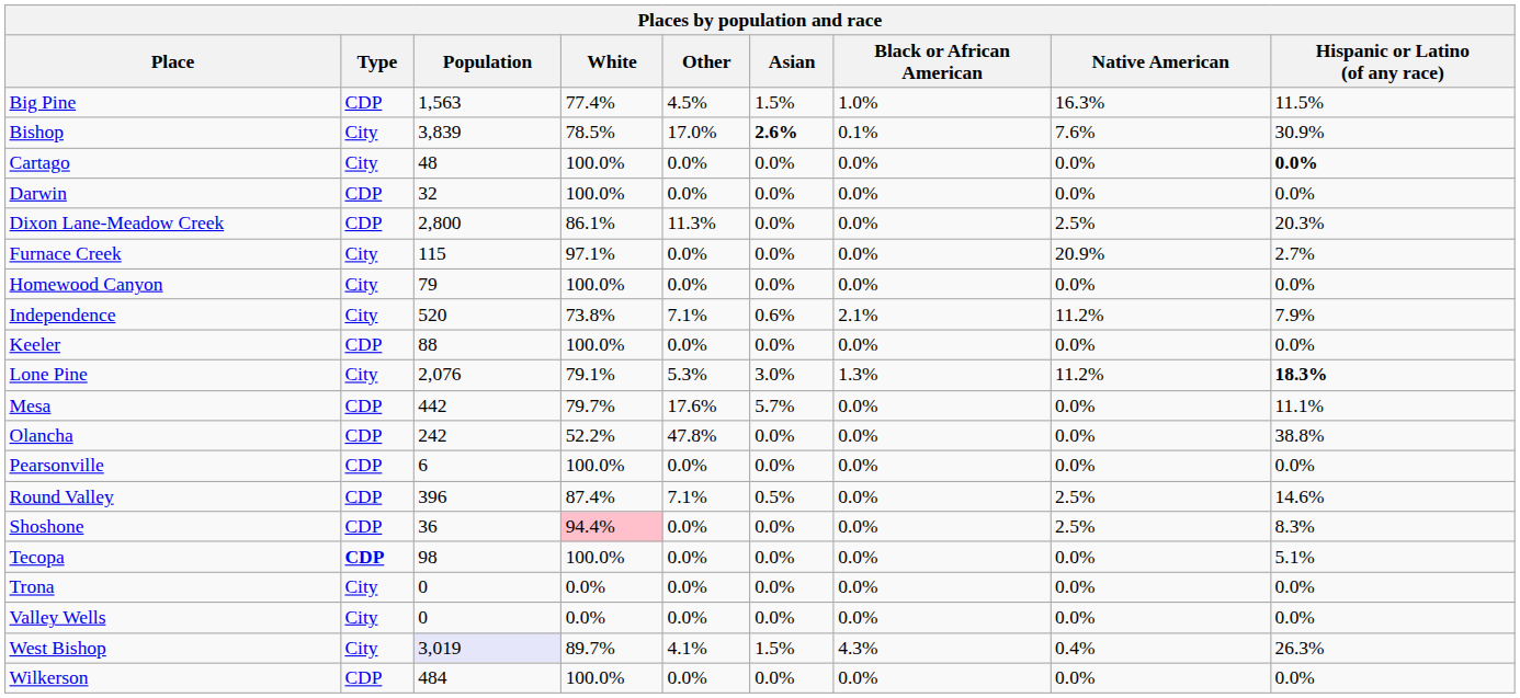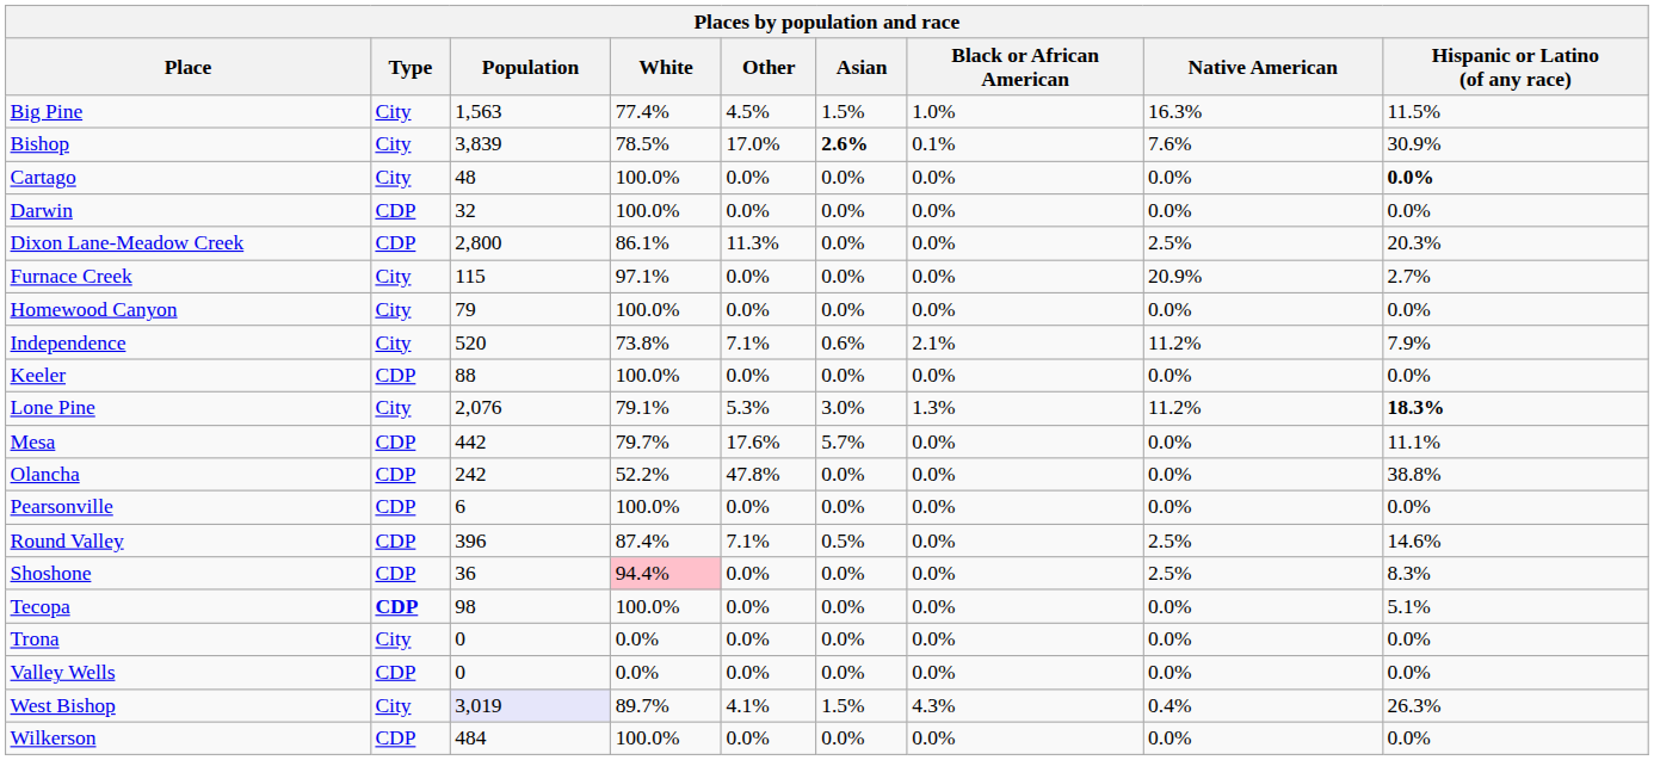Big Pine | Type: CDP -> City
Valley Wells | Type: City -> CDP
